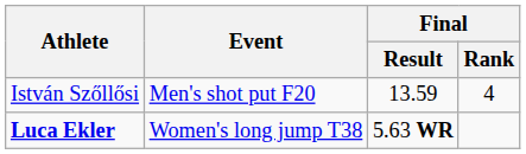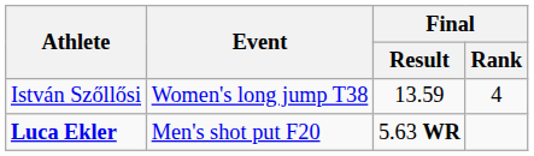István Szőllősi | Event: Men's shot put F20 -> Women's long jump T38
Luca Ekler | Event: Women's long jump T38 -> Men's shot put F20
